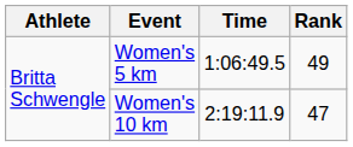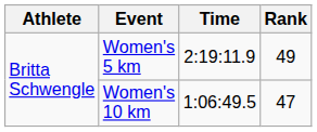Women's 5 km | Time: 1:06:49.5 -> 2:19:11.9
Women's 10 km | Time: 2:19:11.9 -> 1:06:49.5
